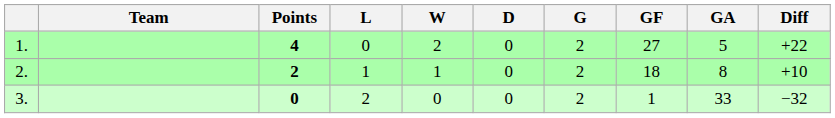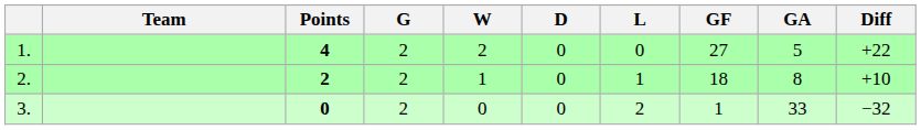columns swapped: G <-> L
